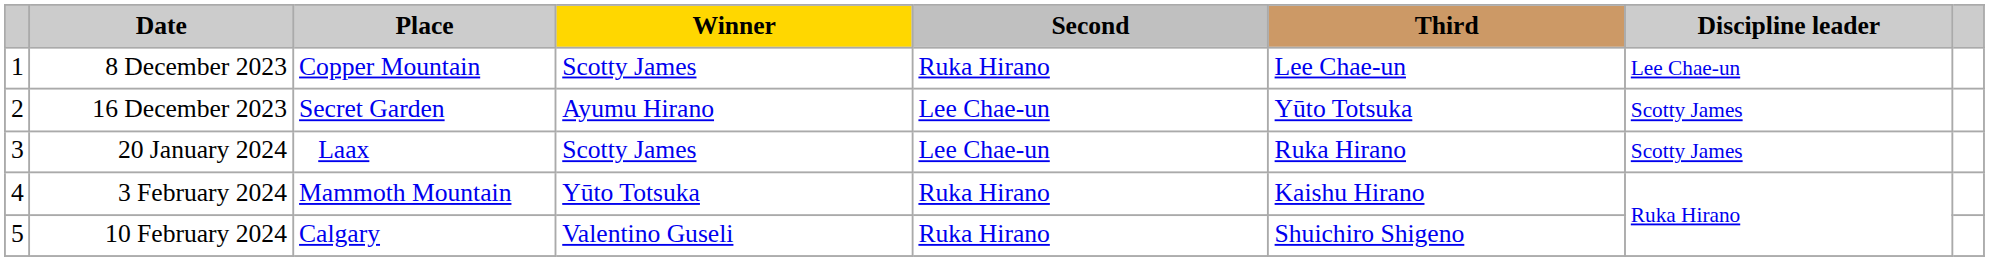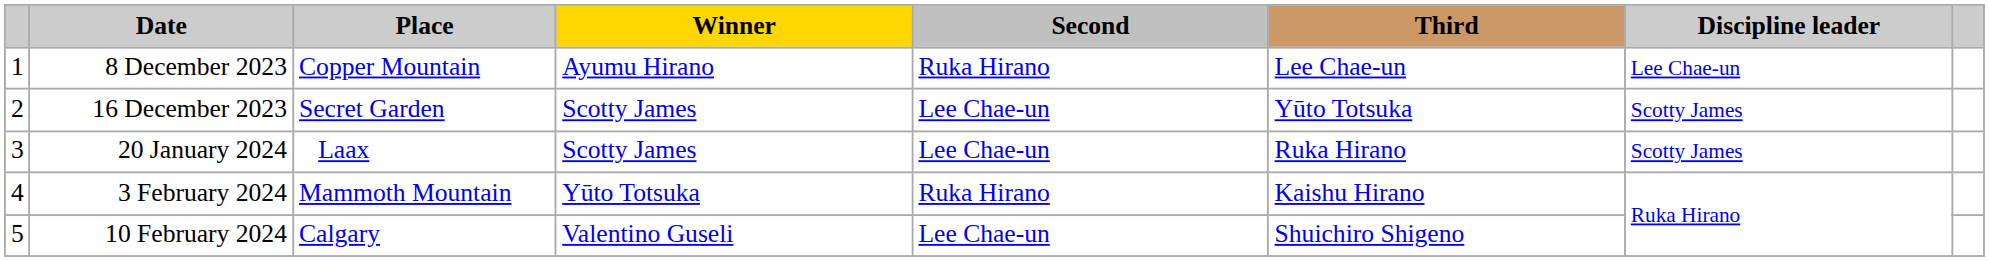8 December 2023 | Winner: Scotty James -> Ayumu Hirano
16 December 2023 | Winner: Ayumu Hirano -> Scotty James
10 February 2024 | Second: Ruka Hirano -> Lee Chae-un
